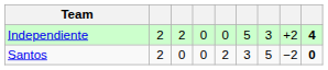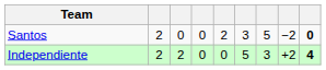rows swapped: Independiente <-> Santos
